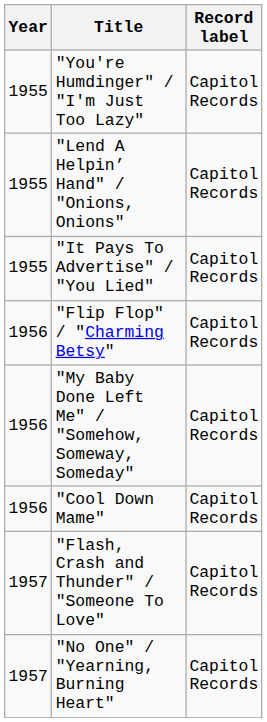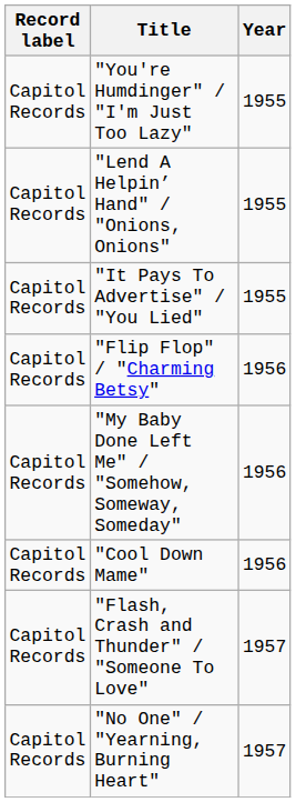columns swapped: Year <-> Record label
